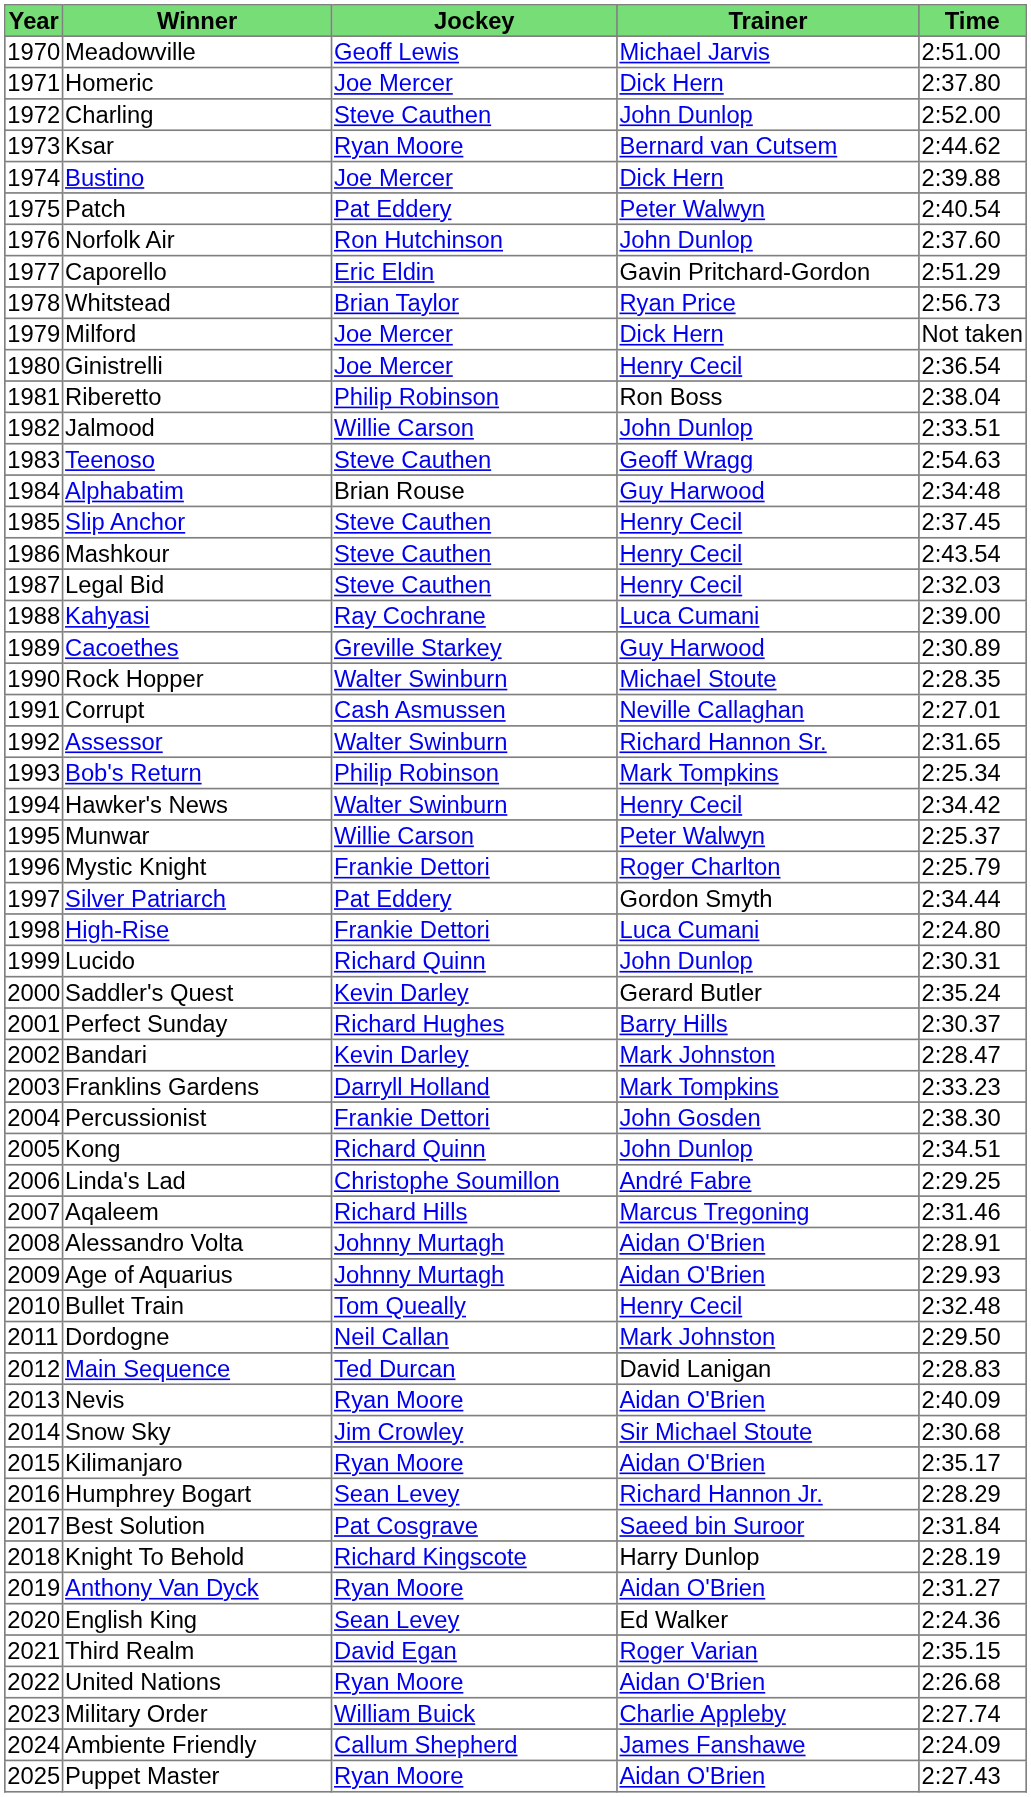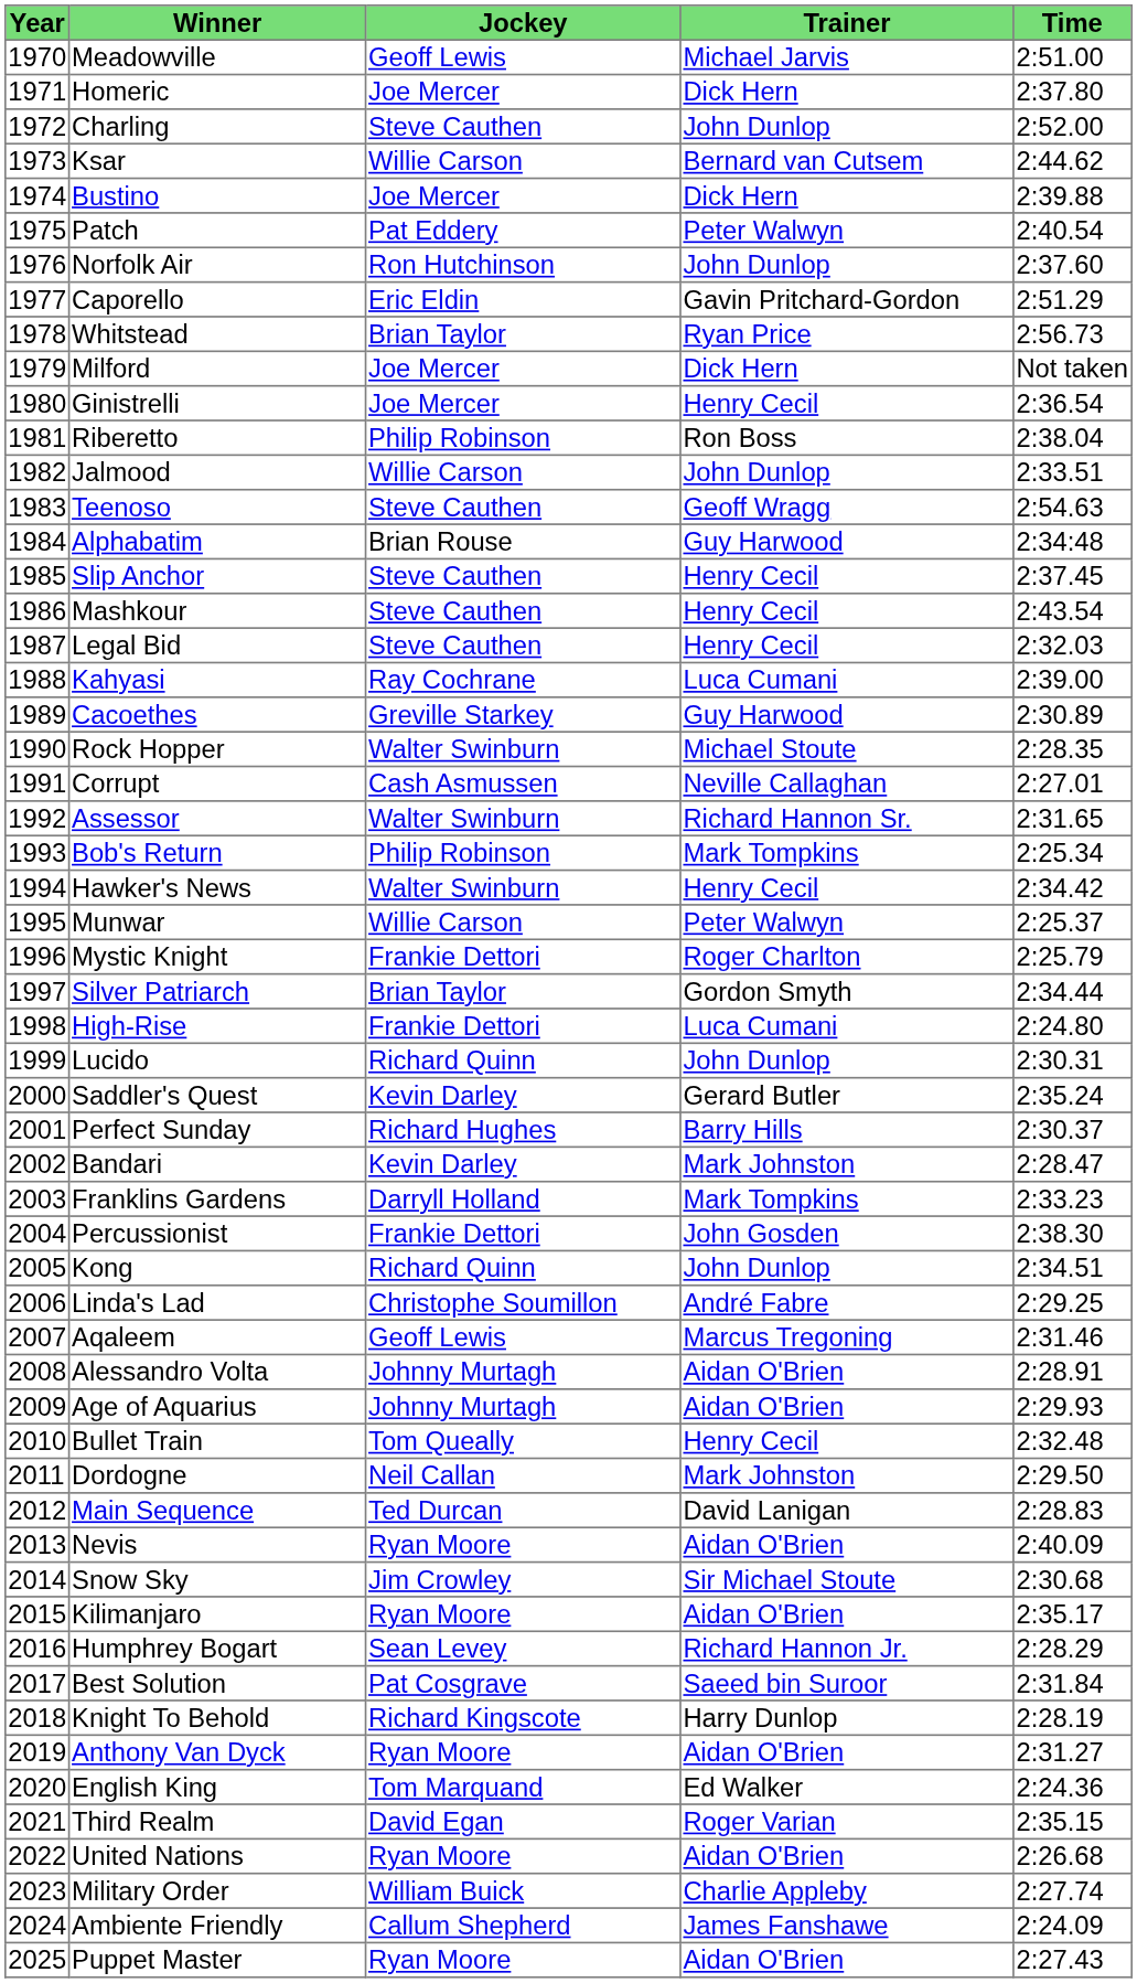Ksar | Jockey: Ryan Moore -> Willie Carson
Silver Patriarch | Jockey: Pat Eddery -> Brian Taylor
Aqaleem | Jockey: Richard Hills -> Geoff Lewis
English King | Jockey: Sean Levey -> Tom Marquand
